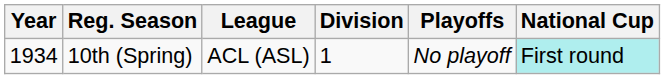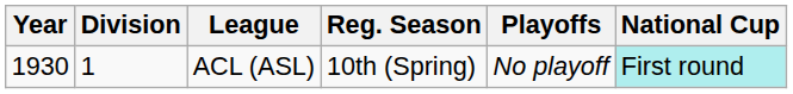columns swapped: Division <-> Reg. Season
ACL (ASL) | Year: 1934 -> 1930
